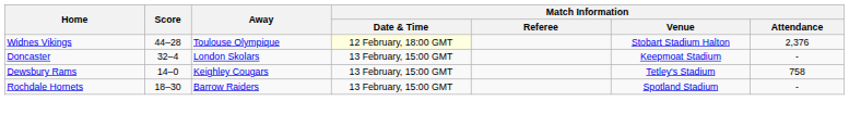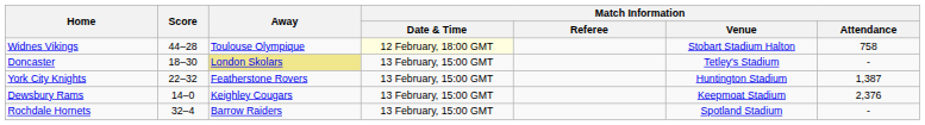Widnes Vikings | Match Information / Attendance: 2,376 -> 758
Doncaster | Score: 32–4 -> 18–30
Doncaster | Away: no background -> khaki background
Doncaster | Match Information / Venue: Keepmoat Stadium -> Tetley's Stadium
+ row: York City Knights | 22–32 | Featherstone Rovers | 13 February, 15:00 GMT | Huntington Stadium | 1,387
Dewsbury Rams | Match Information / Venue: Tetley's Stadium -> Keepmoat Stadium
Dewsbury Rams | Match Information / Attendance: 758 -> 2,376
Rochdale Hornets | Score: 18–30 -> 32–4
